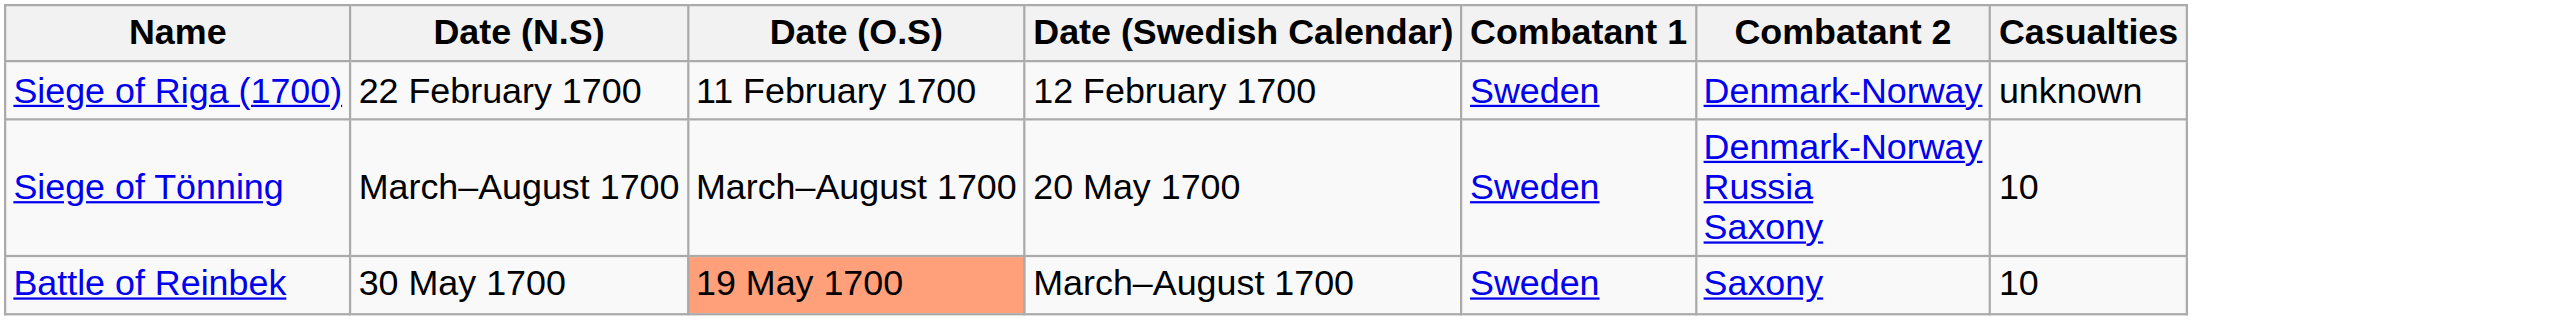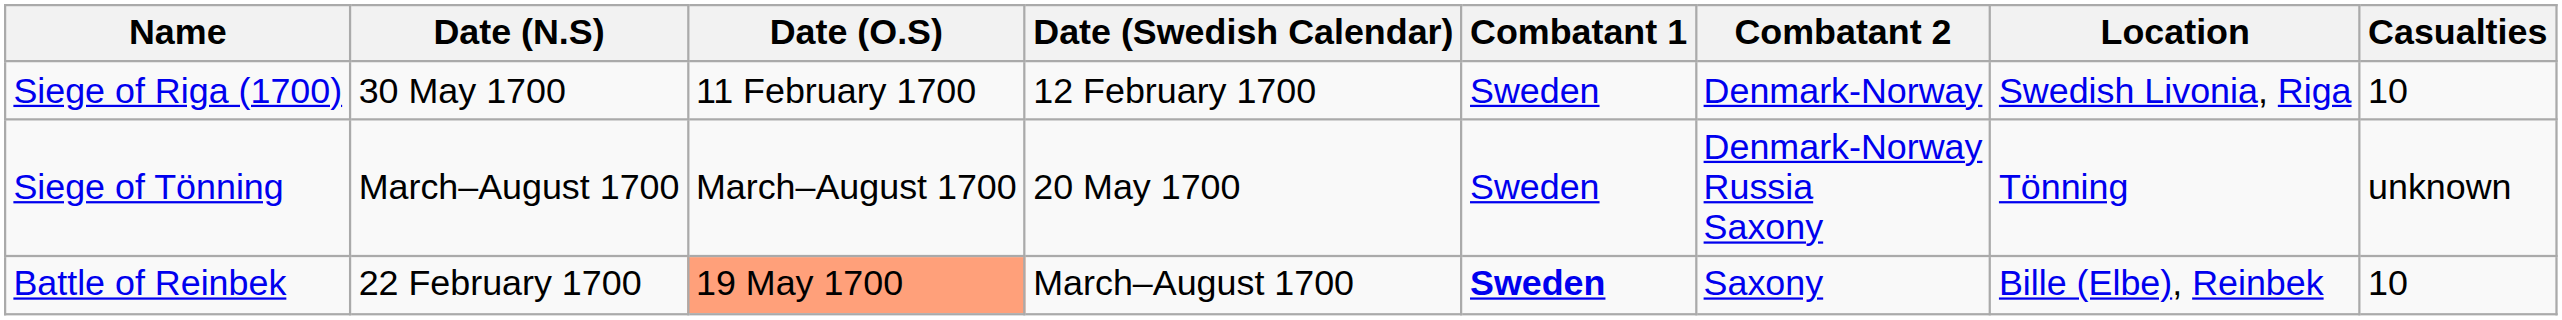+ column: Location | Swedish Livonia, Riga | Tönning | Bille (Elbe), Reinbek
Siege of Riga (1700) | Date (N.S): 22 February 1700 -> 30 May 1700
Siege of Riga (1700) | Casualties: unknown -> 10
Siege of Tönning | Casualties: 10 -> unknown
Battle of Reinbek | Date (N.S): 30 May 1700 -> 22 February 1700
Battle of Reinbek | Combatant 1: normal -> bold
